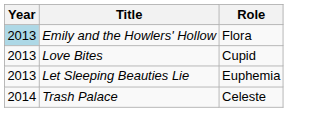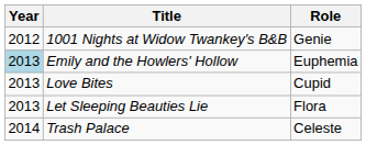+ row: 2012 | 1001 Nights at Widow Twankey's B&B | Genie
Emily and the Howlers' Hollow | Role: Flora -> Euphemia
Let Sleeping Beauties Lie | Role: Euphemia -> Flora
